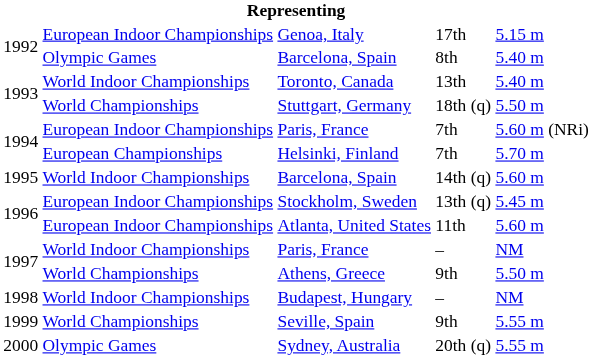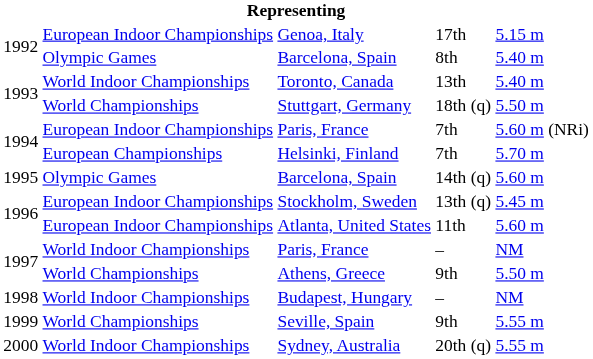Barcelona, Spain / 14th (q) | column 2: World Indoor Championships -> Olympic Games
Sydney, Australia | column 2: Olympic Games -> World Indoor Championships
